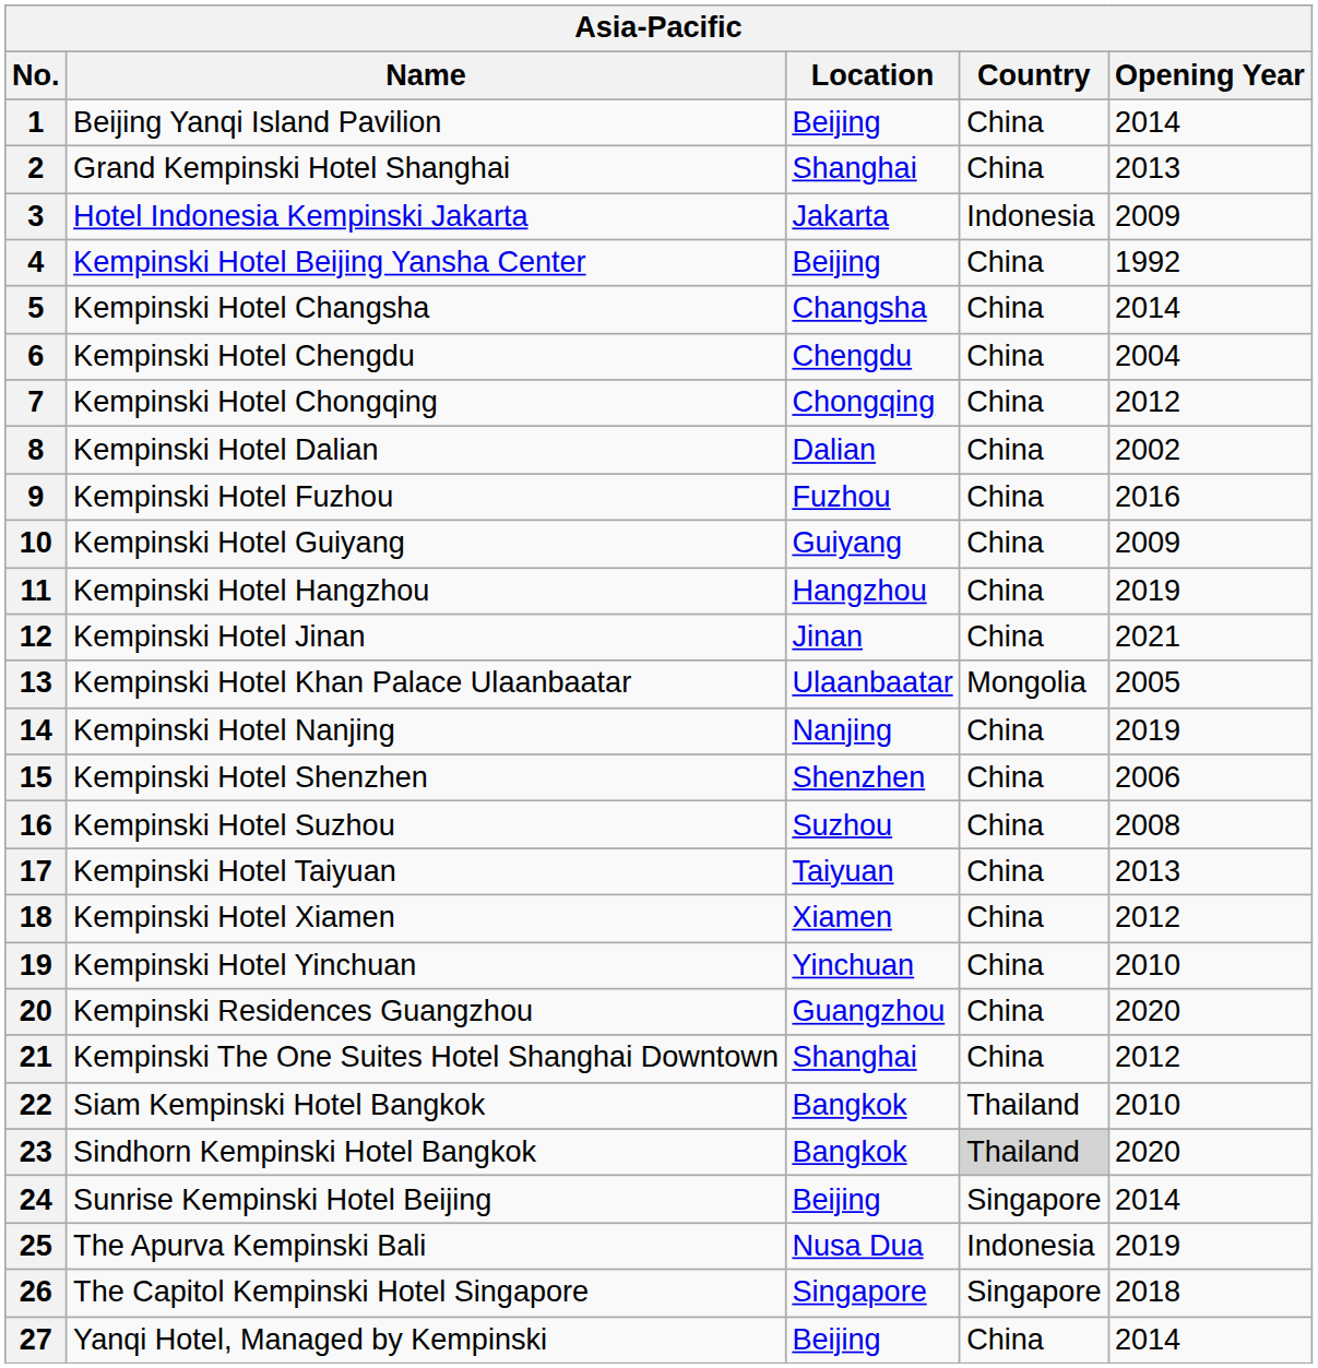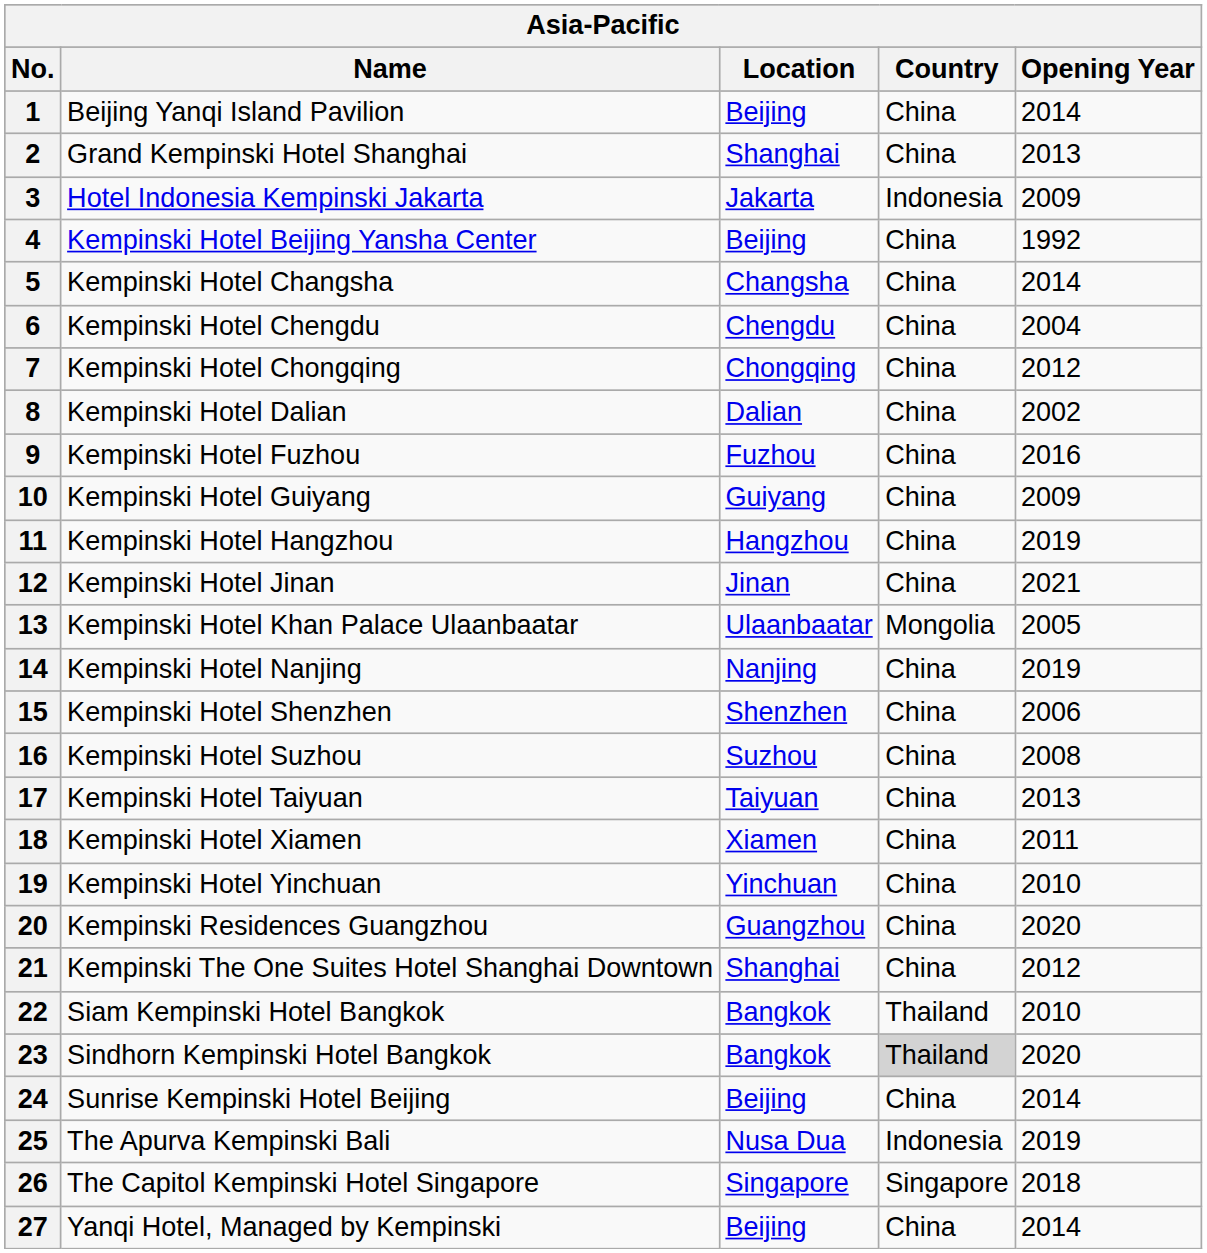18 | Opening Year: 2012 -> 2011
24 | Country: Singapore -> China
